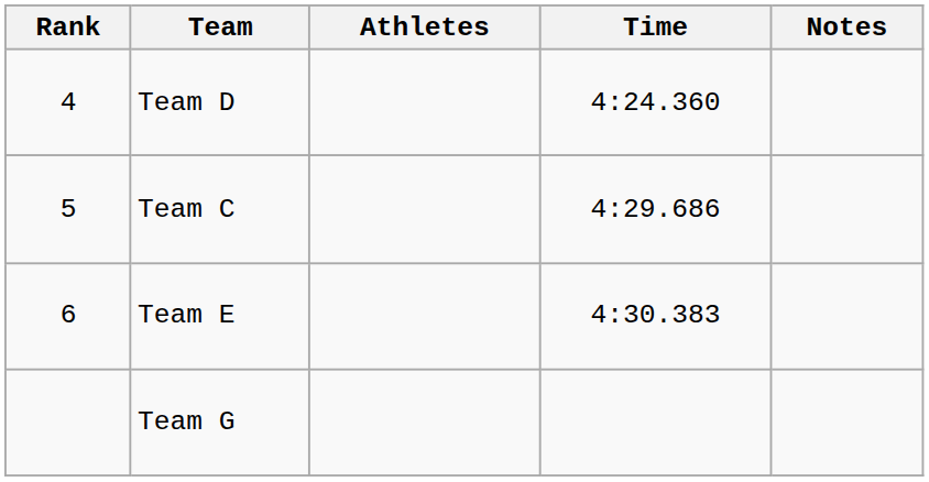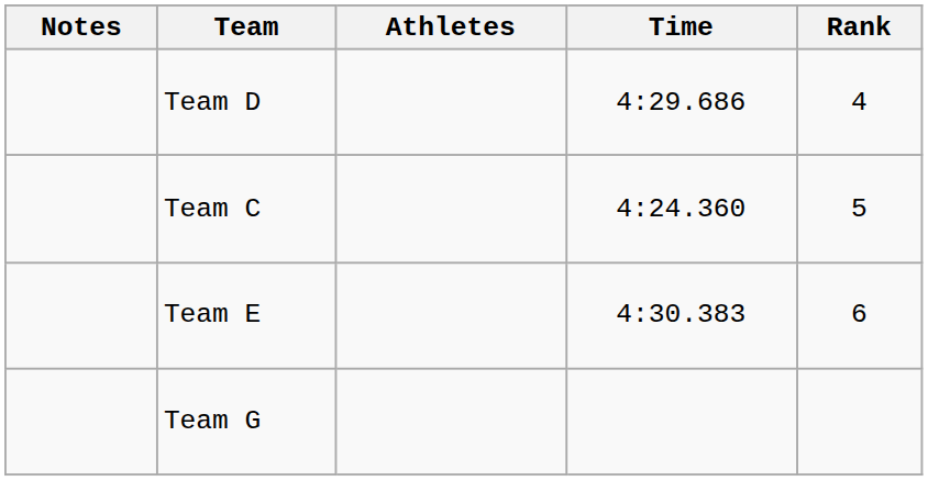columns swapped: Rank <-> Notes
Team D | Time: 4:24.360 -> 4:29.686
Team C | Time: 4:29.686 -> 4:24.360
